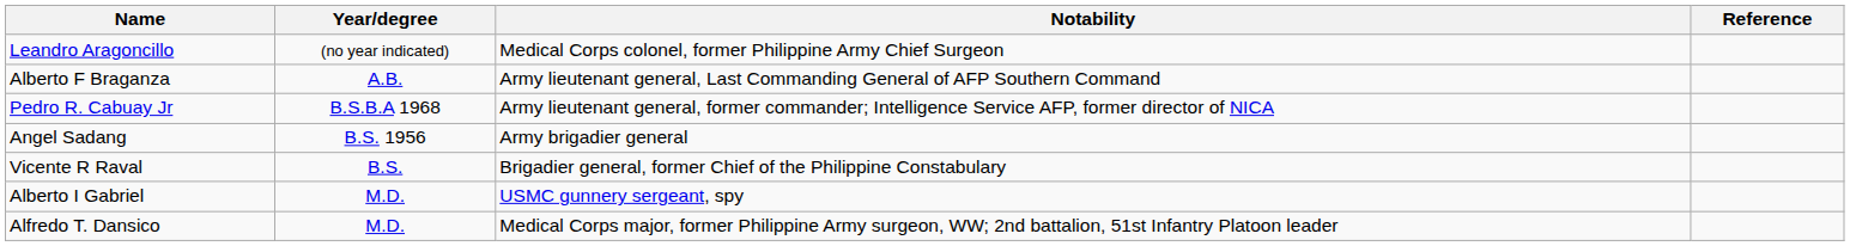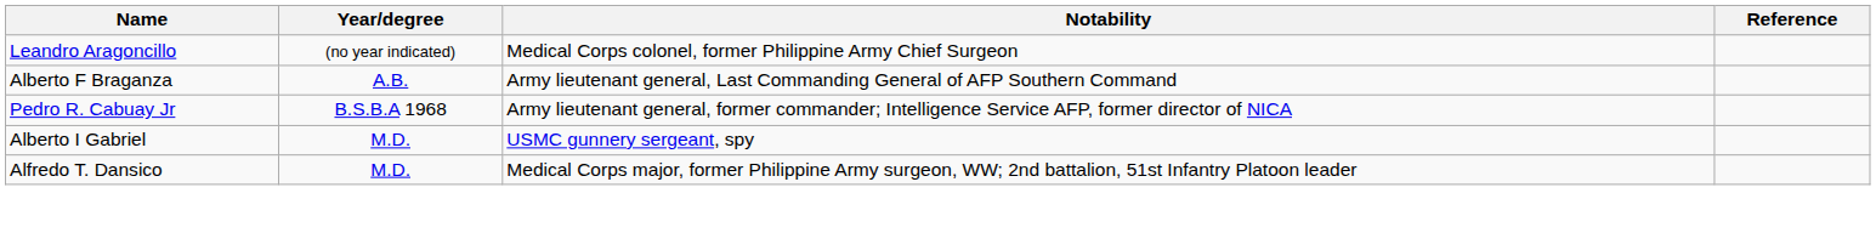- row: Angel Sadang | B.S. 1956 | Army brigadier general
- row: Vicente R Raval | B.S. | Brigadier general, former Chief of the Philippine Constabulary
